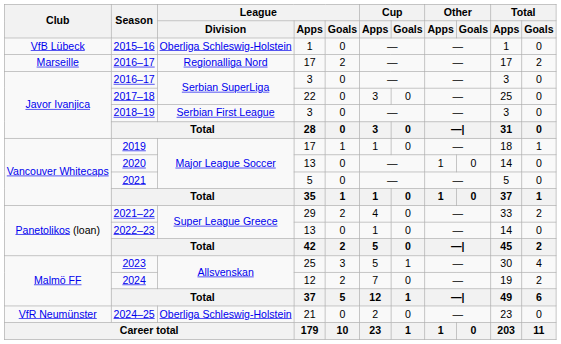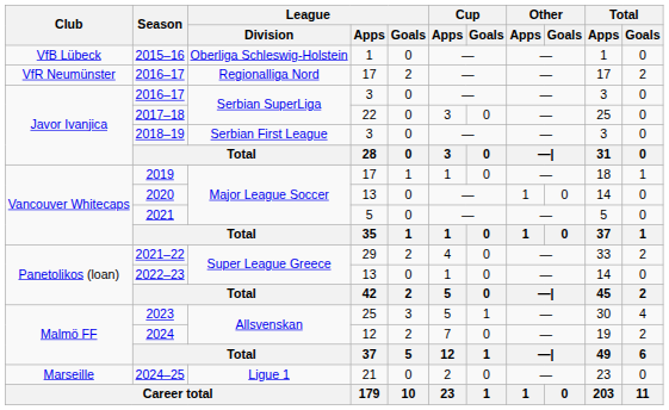2016–17 / 17 | Club: Marseille -> VfR Neumünster
2024–25 | Club: VfR Neumünster -> Marseille
2024–25 | League / Division: Oberliga Schleswig-Holstein -> Ligue 1
